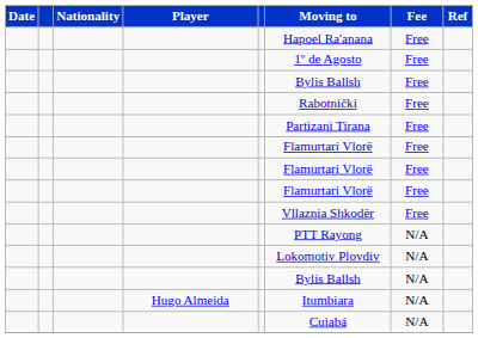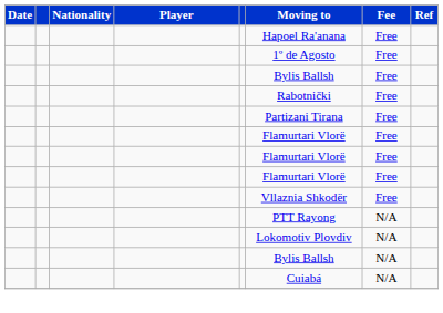- row: Hugo Almeida | Itumbiara | N/A
